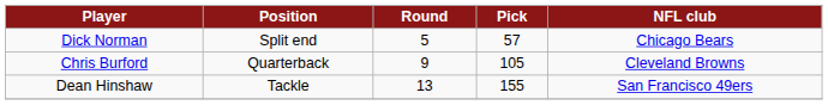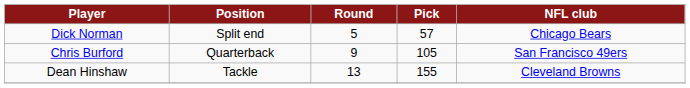Chris Burford | NFL club: Cleveland Browns -> San Francisco 49ers
Dean Hinshaw | NFL club: San Francisco 49ers -> Cleveland Browns
